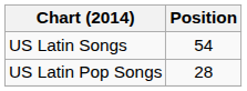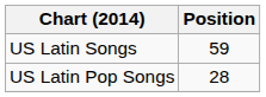US Latin Songs | Position: 54 -> 59
